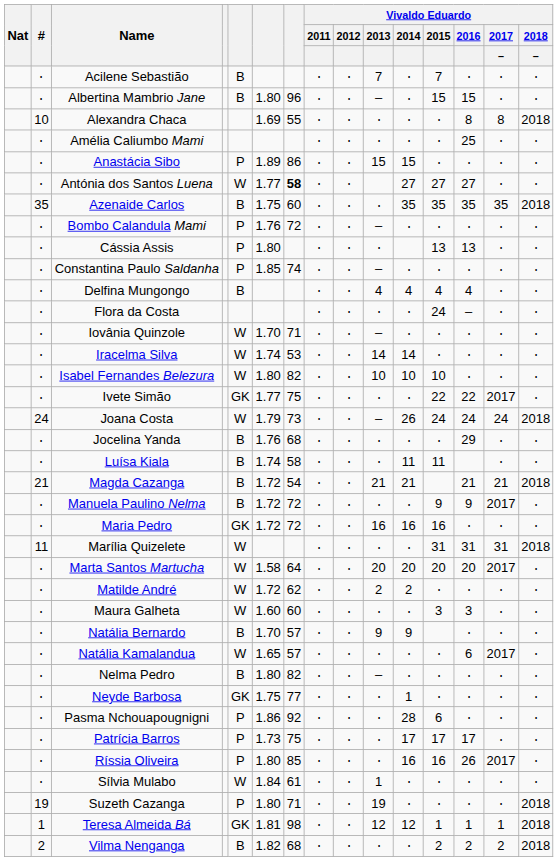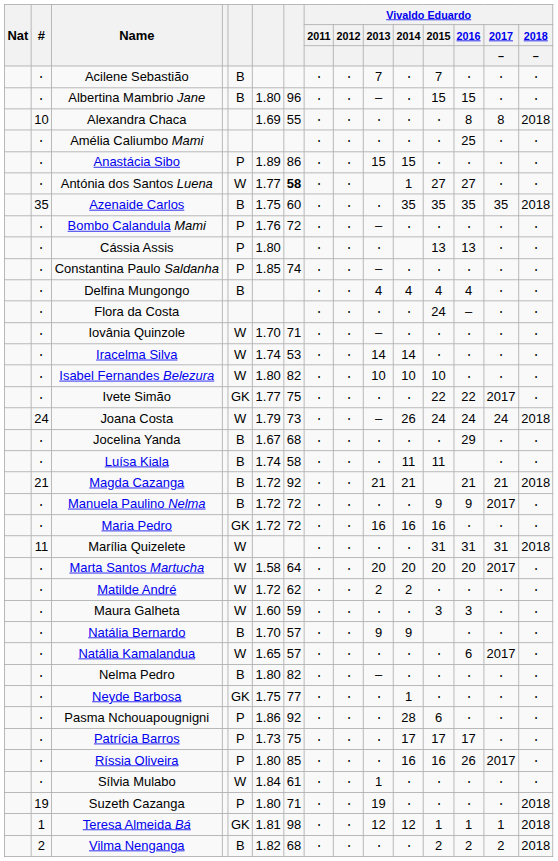Antónia dos Santos Luena | Vivaldo Eduardo / 2014: 27 -> 1
Jocelina Yanda | column 6: 1.76 -> 1.67
Magda Cazanga | column 7: 54 -> 92
Maura Galheta | column 7: 60 -> 59
